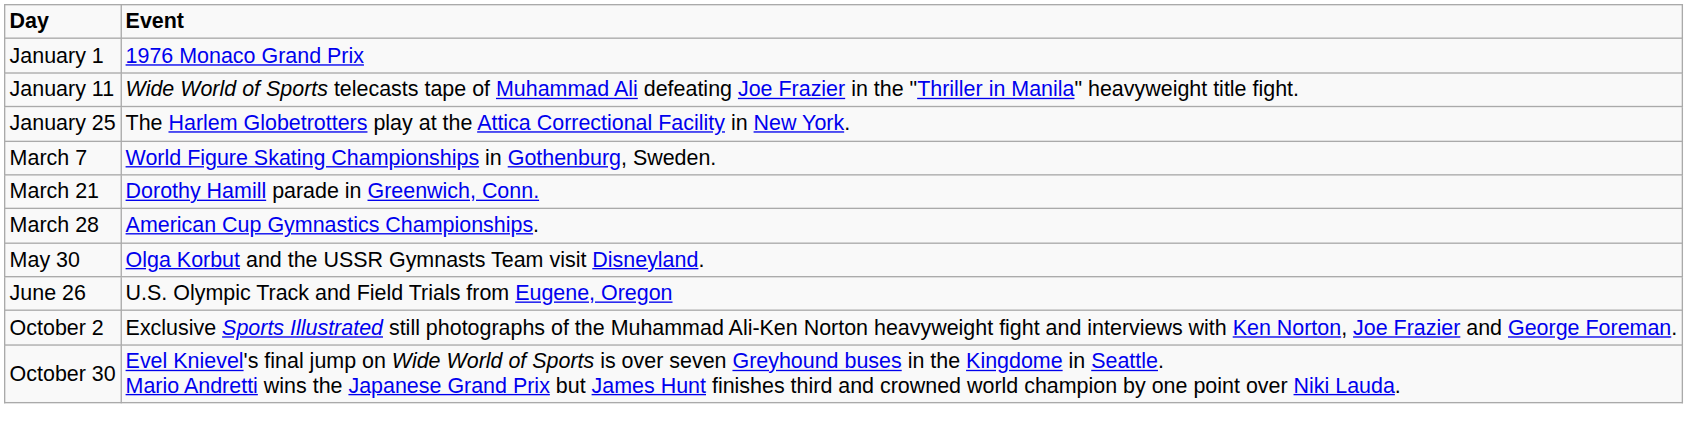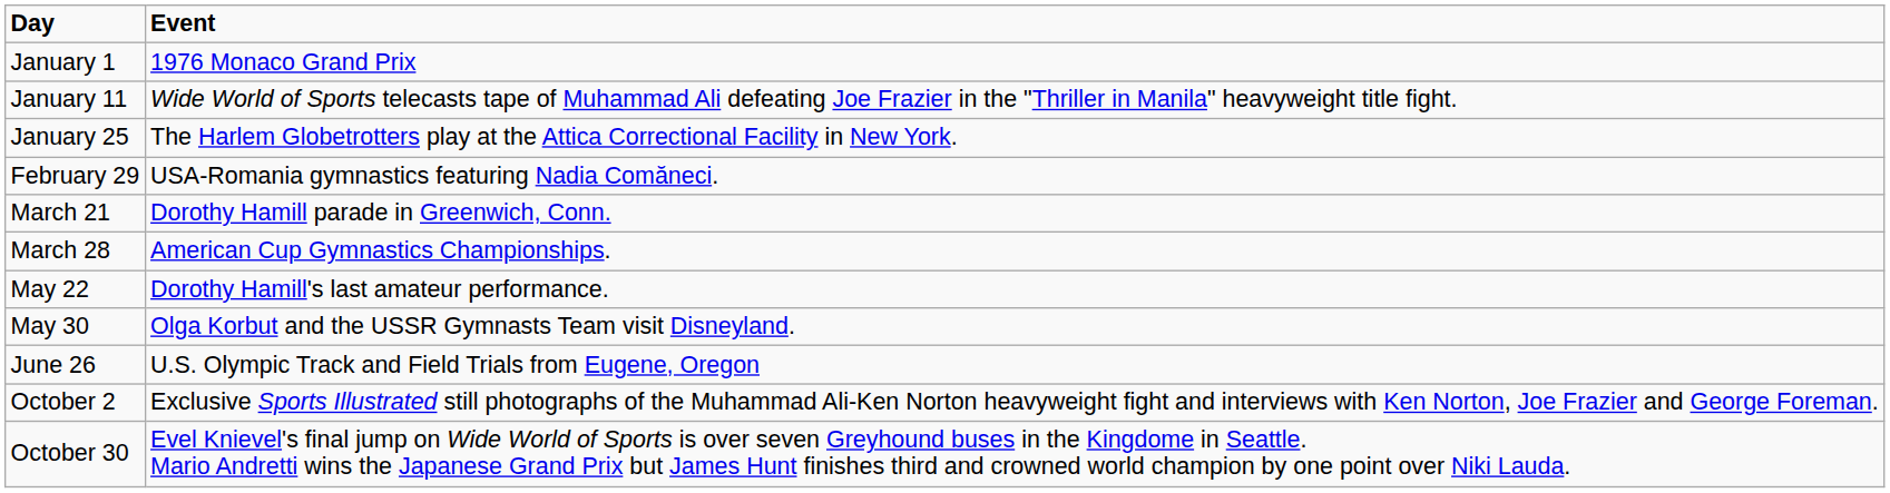+ row: February 29 | USA-Romania gymnastics featuring Nadia Comăneci.
- row: March 7 | World Figure Skating Championships in Gothenburg, Sweden.
+ row: May 22 | Dorothy Hamill's last amateur performance.
